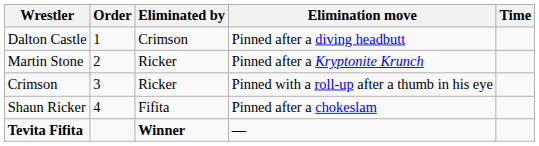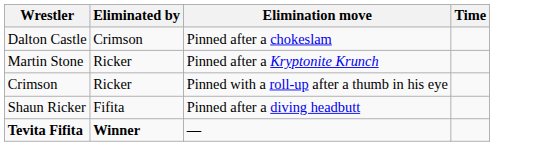- column: Order | 1 | 2 | 3 | 4
Dalton Castle | Elimination move: Pinned after a diving headbutt -> Pinned after a chokeslam
Shaun Ricker | Elimination move: Pinned after a chokeslam -> Pinned after a diving headbutt
